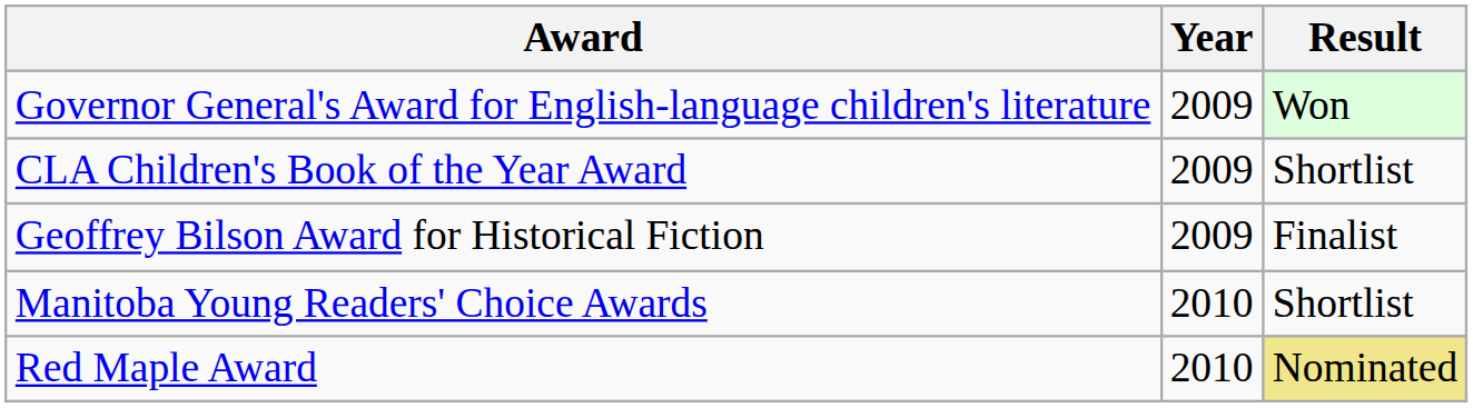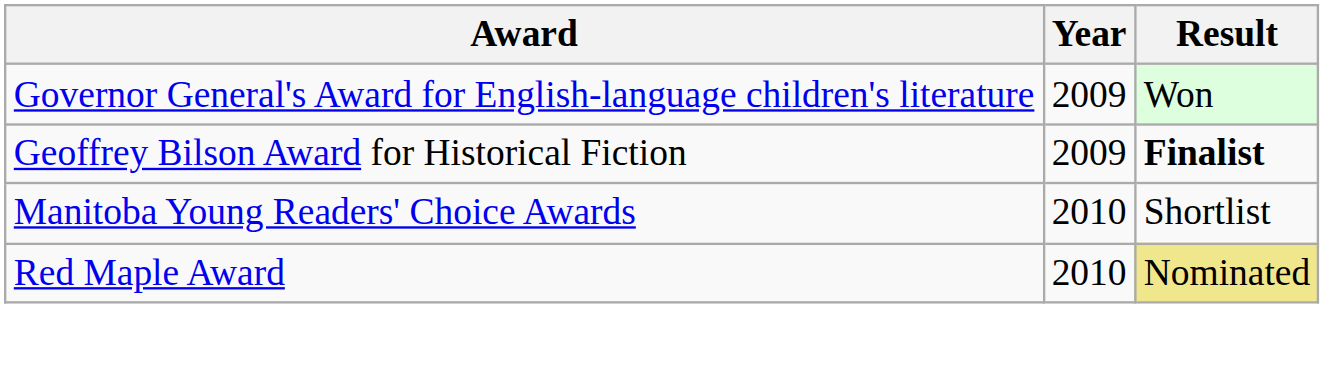- row: CLA Children's Book of the Year Award | 2009 | Shortlist
Geoffrey Bilson Award for Historical Fiction | Result: normal -> bold
